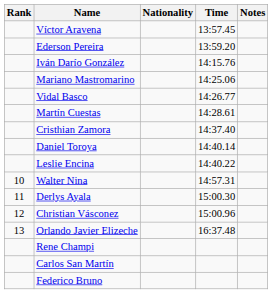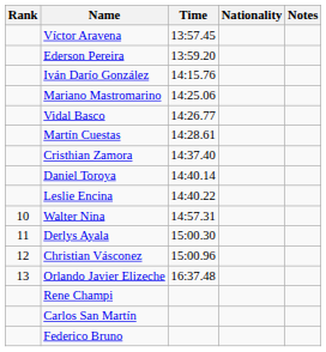columns swapped: Nationality <-> Time
